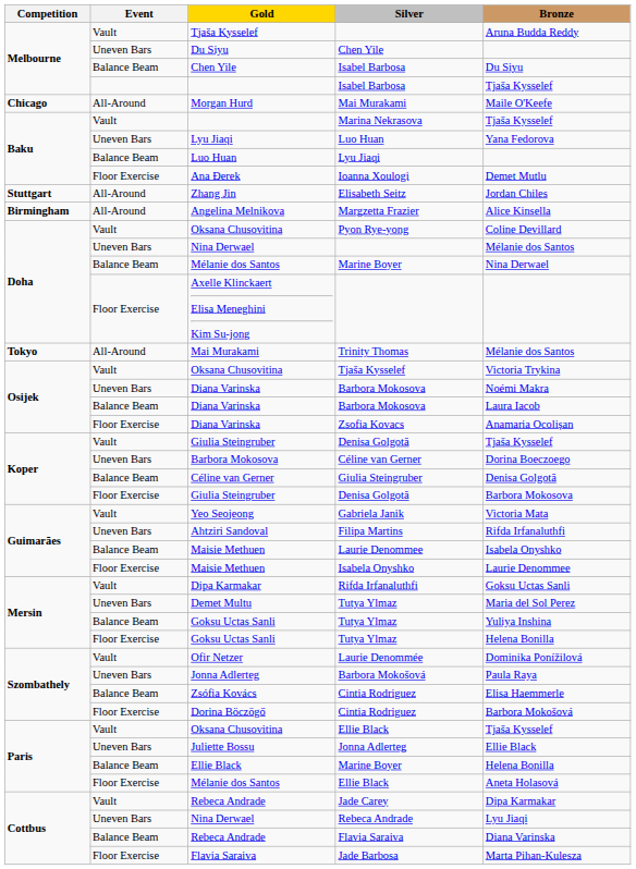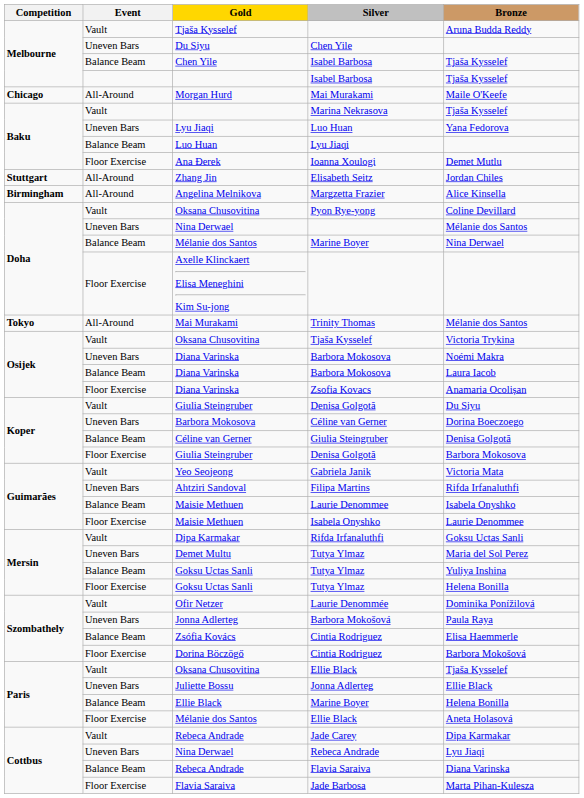Balance Beam / Isabel Barbosa | Bronze: Du Siyu -> Tjaša Kysselef
Vault / Denisa Golgotă | Bronze: Tjaša Kysselef -> Du Siyu
